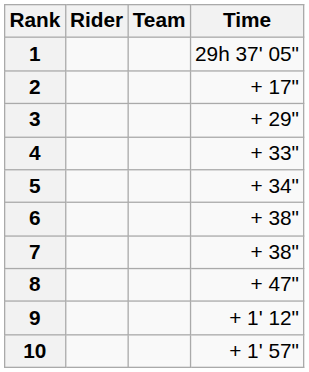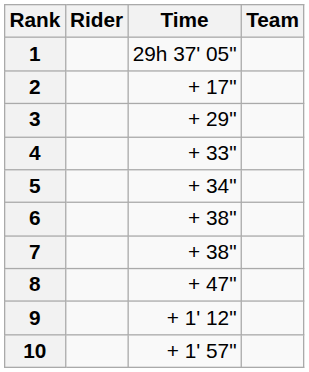columns swapped: Team <-> Time
